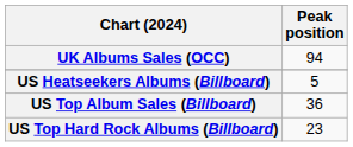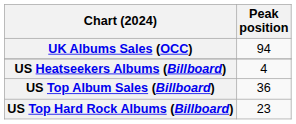US Heatseekers Albums (Billboard) | Peak position: 5 -> 4
